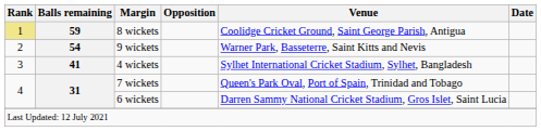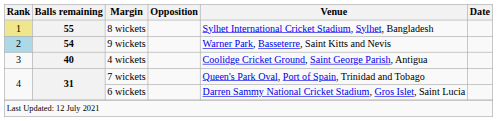8 wickets | Balls remaining: 59 -> 55
8 wickets | Venue: Coolidge Cricket Ground, Saint George Parish, Antigua -> Sylhet International Cricket Stadium, Sylhet, Bangladesh
9 wickets | Rank: no background -> lightblue background
4 wickets | Balls remaining: 41 -> 40
4 wickets | Venue: Sylhet International Cricket Stadium, Sylhet, Bangladesh -> Coolidge Cricket Ground, Saint George Parish, Antigua
